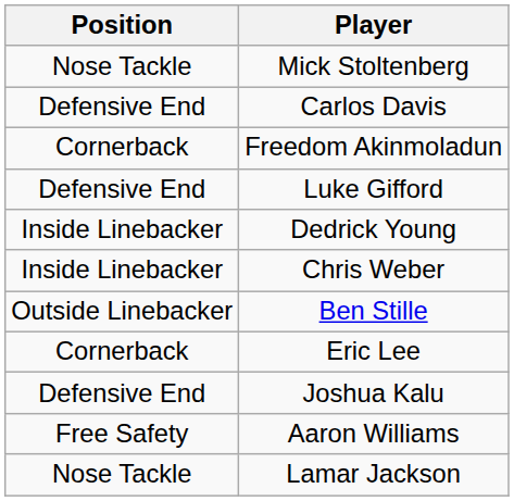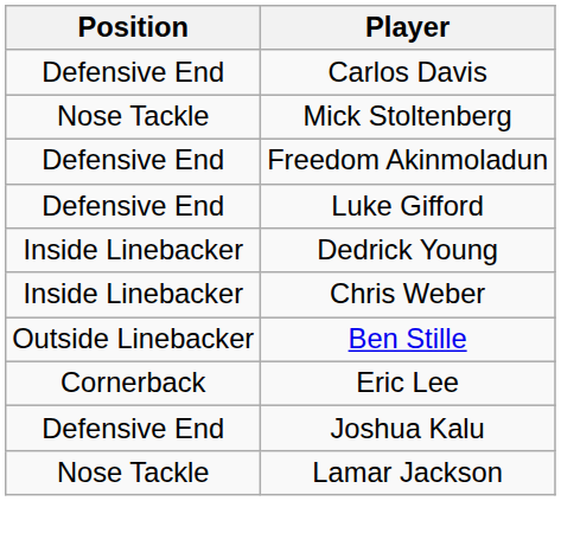rows swapped: Carlos Davis <-> Mick Stoltenberg
Freedom Akinmoladun | Position: Cornerback -> Defensive End
- row: Free Safety | Aaron Williams
